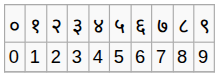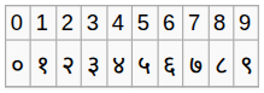rows swapped: ० <-> 0
